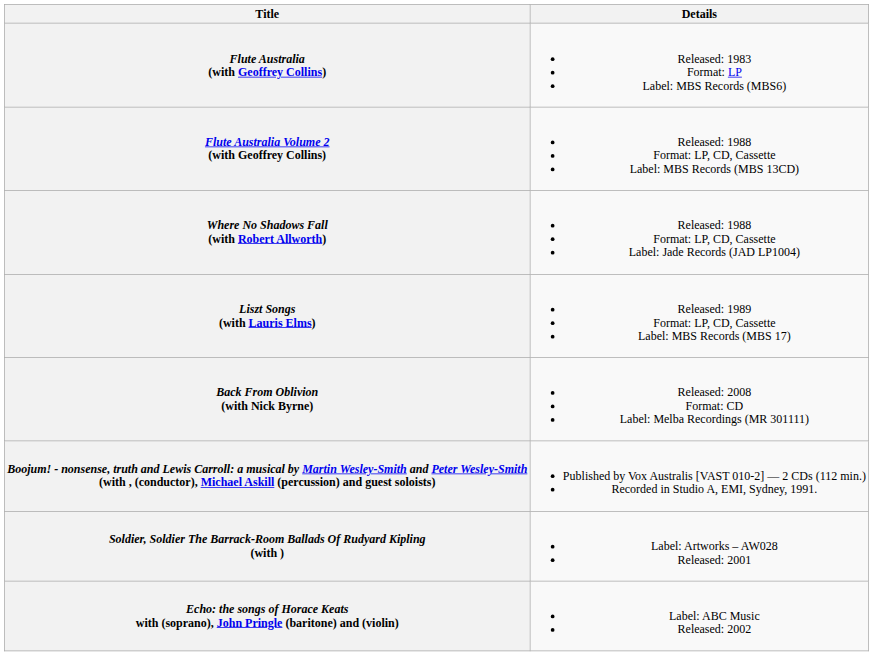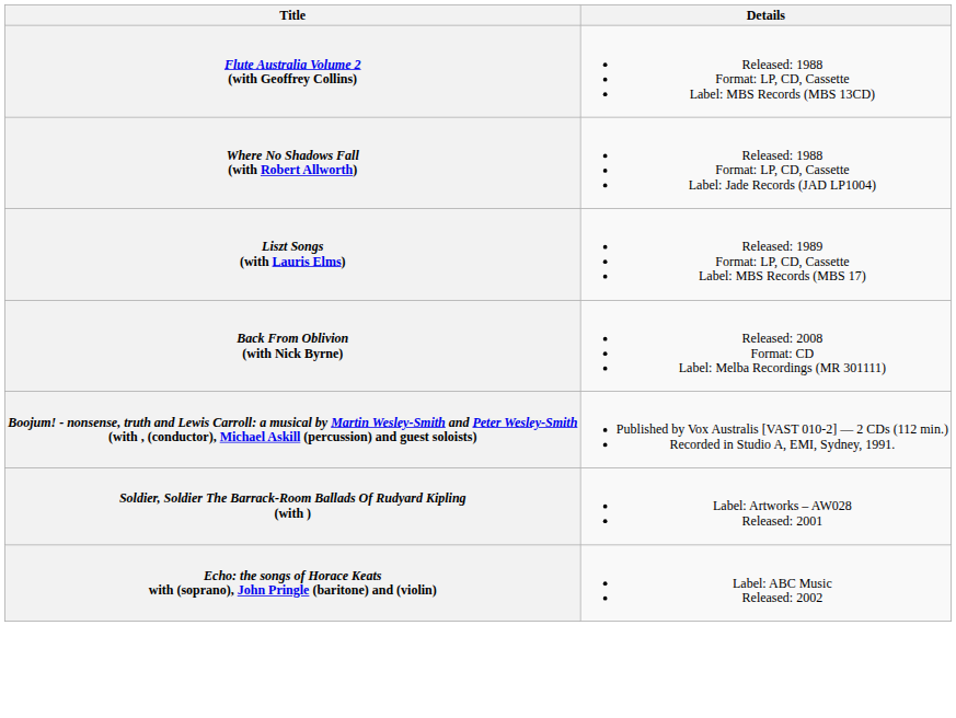- row: Flute Australia (with Geoffrey Collins) | Released: 1983 Format: LP Label: MBS Records (MBS6)
